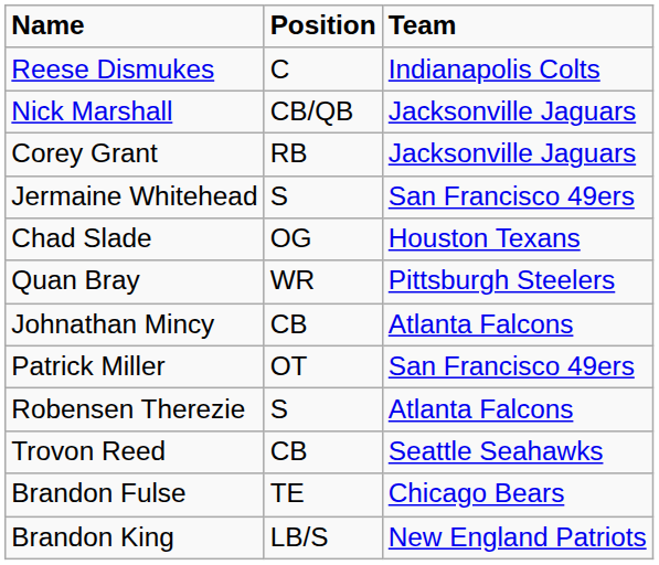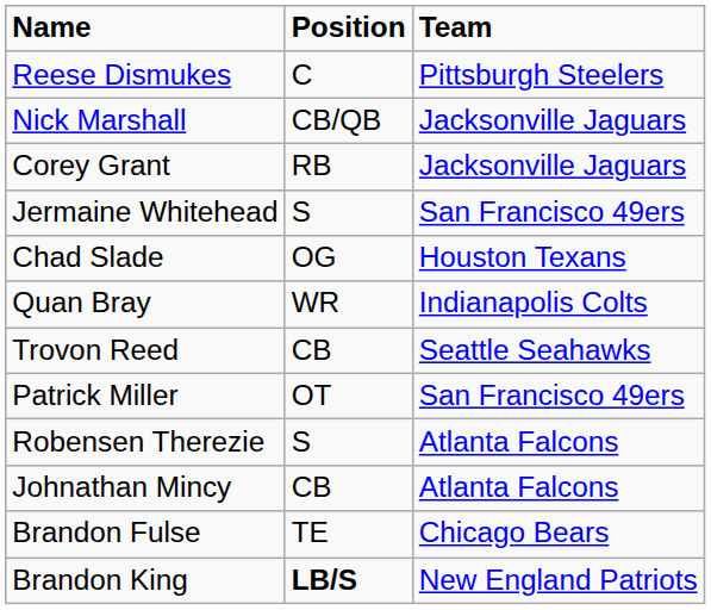Reese Dismukes | Team: Indianapolis Colts -> Pittsburgh Steelers
Quan Bray | Team: Pittsburgh Steelers -> Indianapolis Colts
rows swapped: Trovon Reed <-> Johnathan Mincy
Brandon King | Position: normal -> bold
